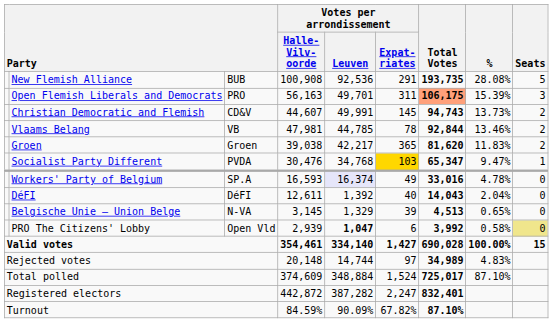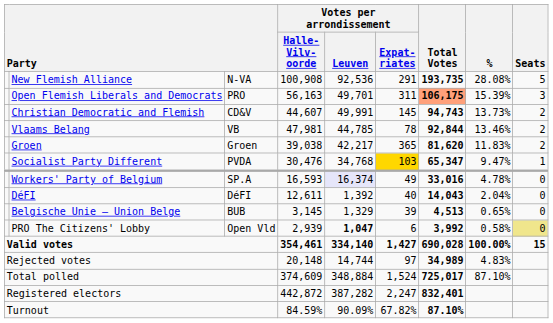New Flemish Alliance | column 3: BUB -> N-VA
Belgische Unie – Union Belge | column 3: N-VA -> BUB
